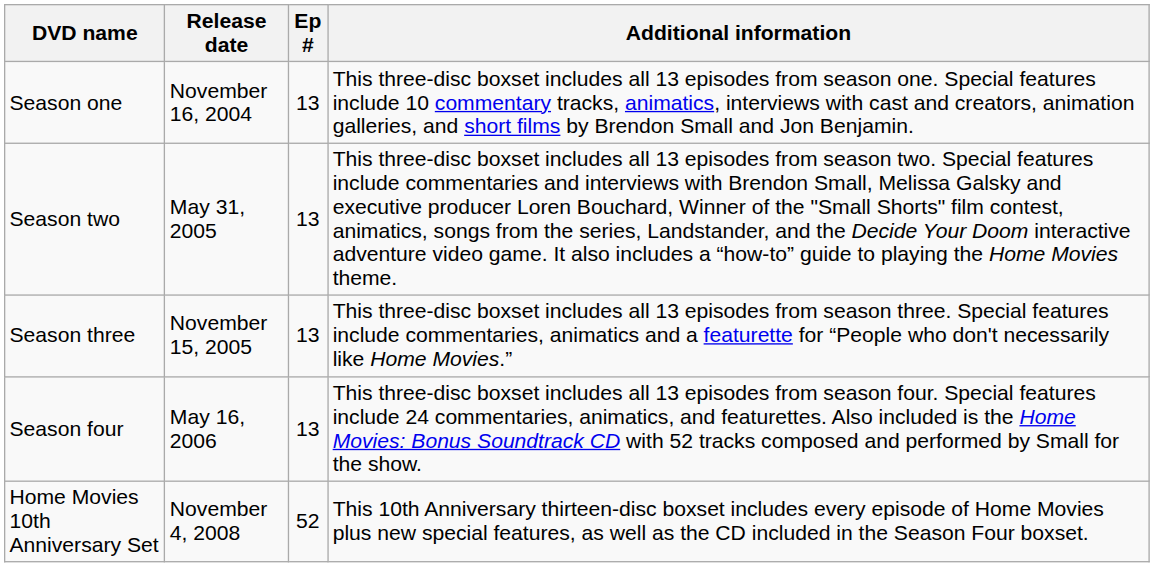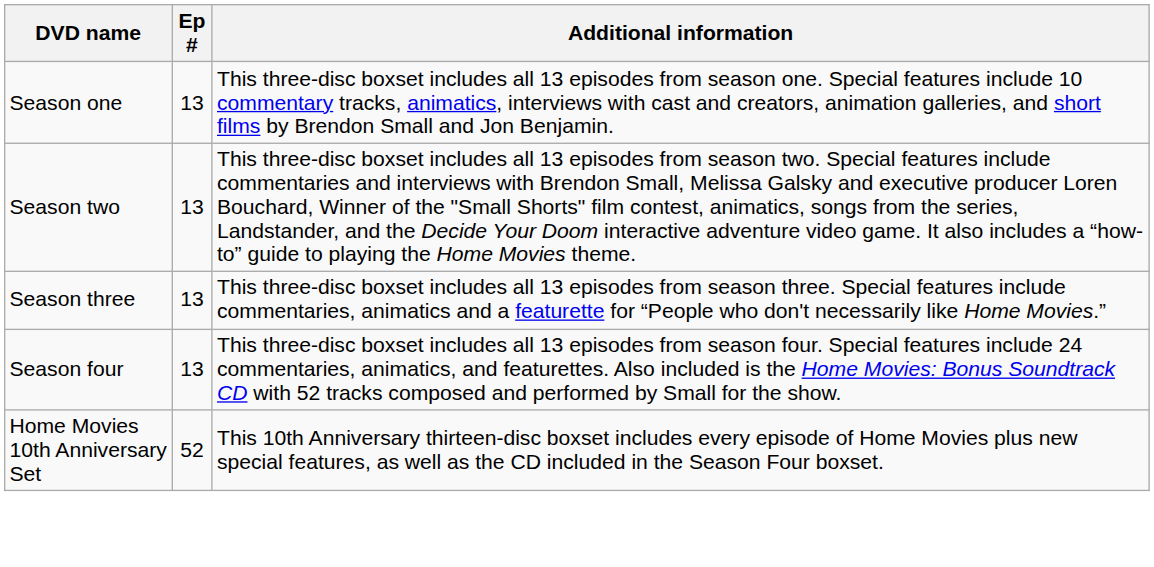- column: Release date | November 16, 2004 | May 31, 2005 | November 15, 2005 | May 16, 2006 | November 4, 2008
